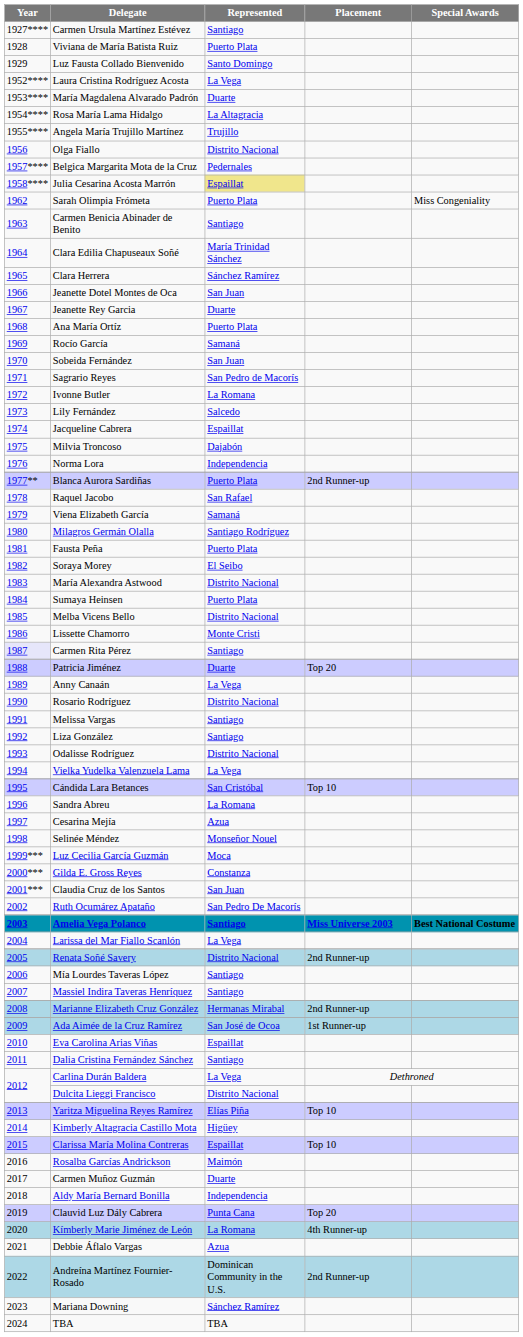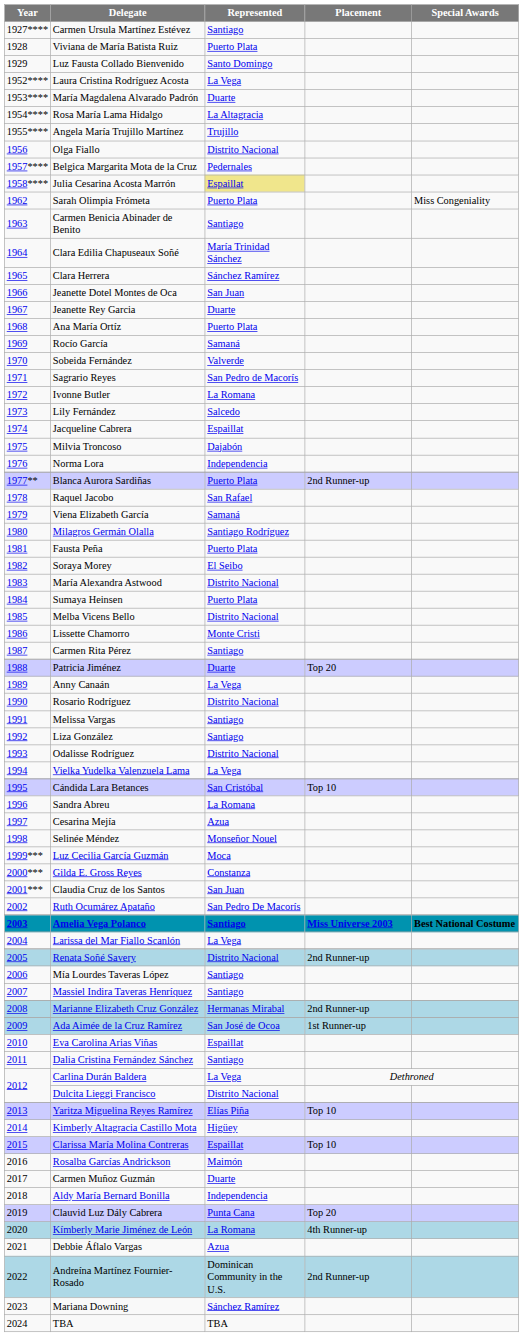Sobeida Fernández | Represented: San Juan -> Valverde
Carmen Rita Pérez | Year: lavender background -> no background
